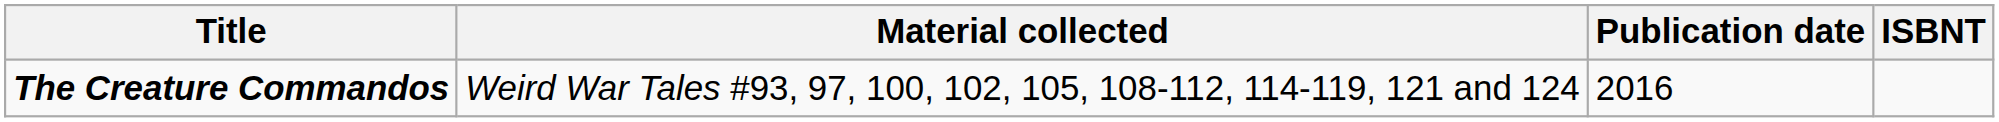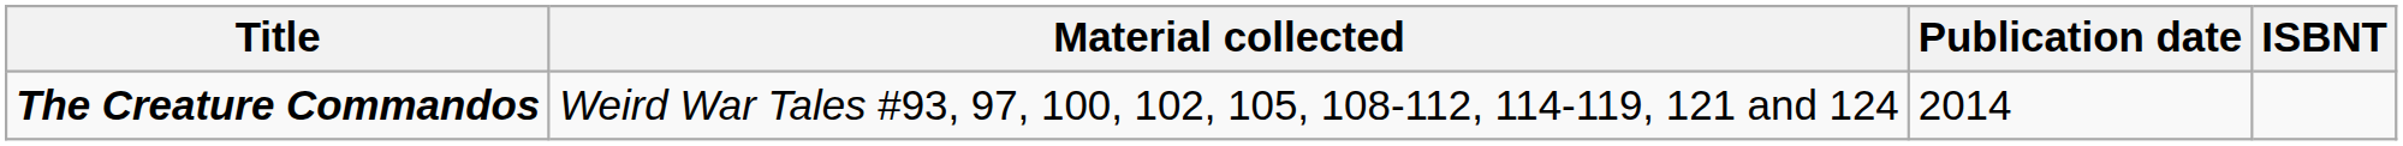The Creature Commandos | Publication date: 2016 -> 2014
